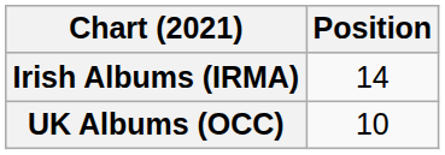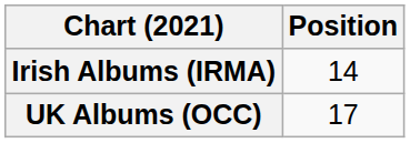UK Albums (OCC) | Position: 10 -> 17
